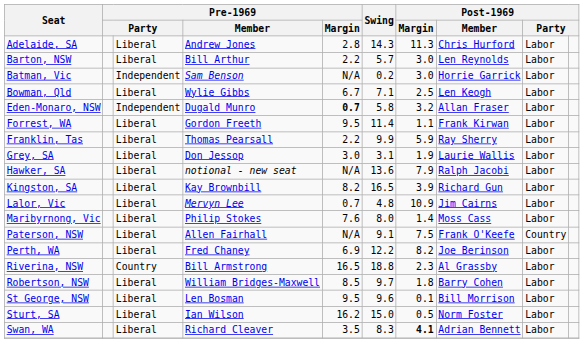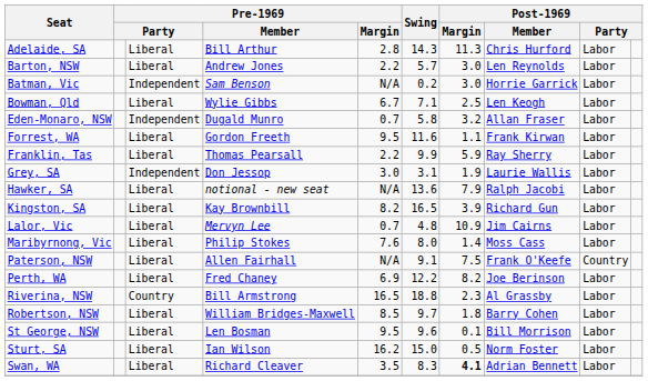Adelaide, SA | Pre-1969 / Member: Andrew Jones -> Bill Arthur
Barton, NSW | Pre-1969 / Member: Bill Arthur -> Andrew Jones
Eden-Monaro, NSW | Pre-1969 / Margin: bold -> normal
Forrest, WA | Swing: 11.4 -> 11.6
Grey, SA | column 3: Liberal -> Independent
